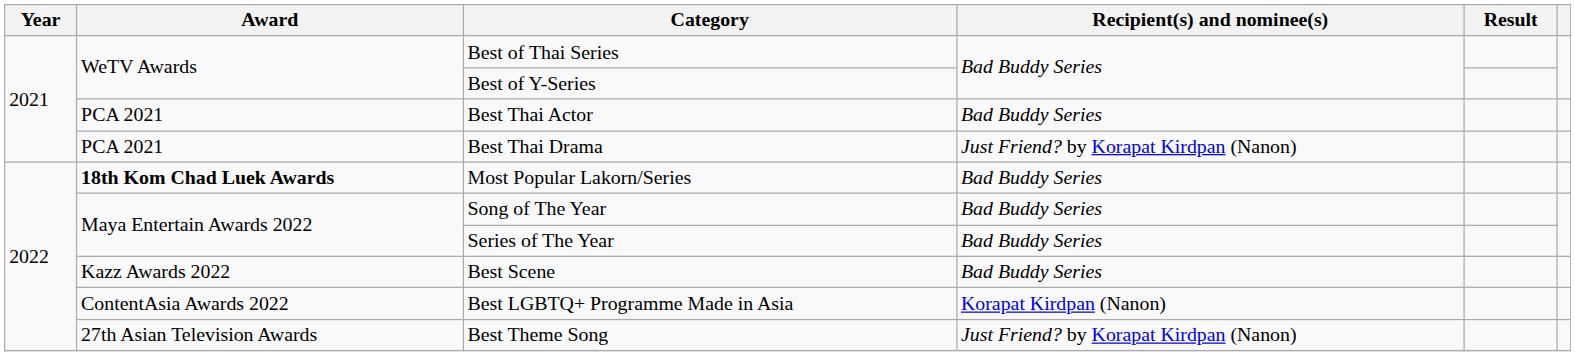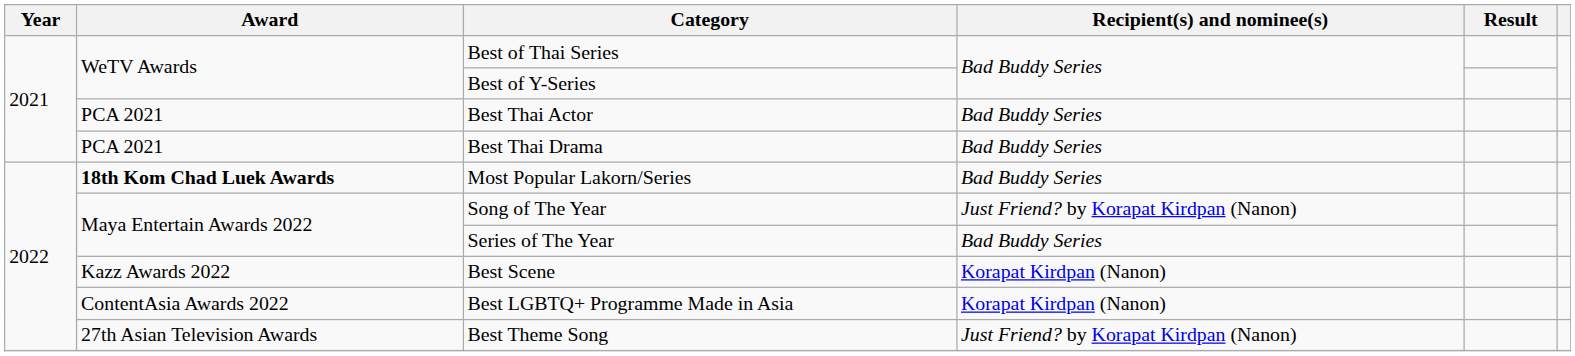Best Thai Drama | Recipient(s) and nominee(s): Just Friend? by Korapat Kirdpan (Nanon) -> Bad Buddy Series
Song of The Year | Recipient(s) and nominee(s): Bad Buddy Series -> Just Friend? by Korapat Kirdpan (Nanon)
Best Scene | Recipient(s) and nominee(s): Bad Buddy Series -> Korapat Kirdpan (Nanon)
